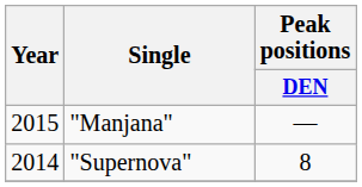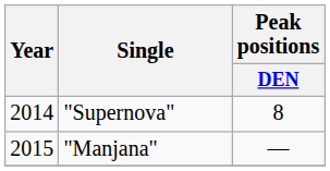rows swapped: "Supernova" <-> "Manjana"
